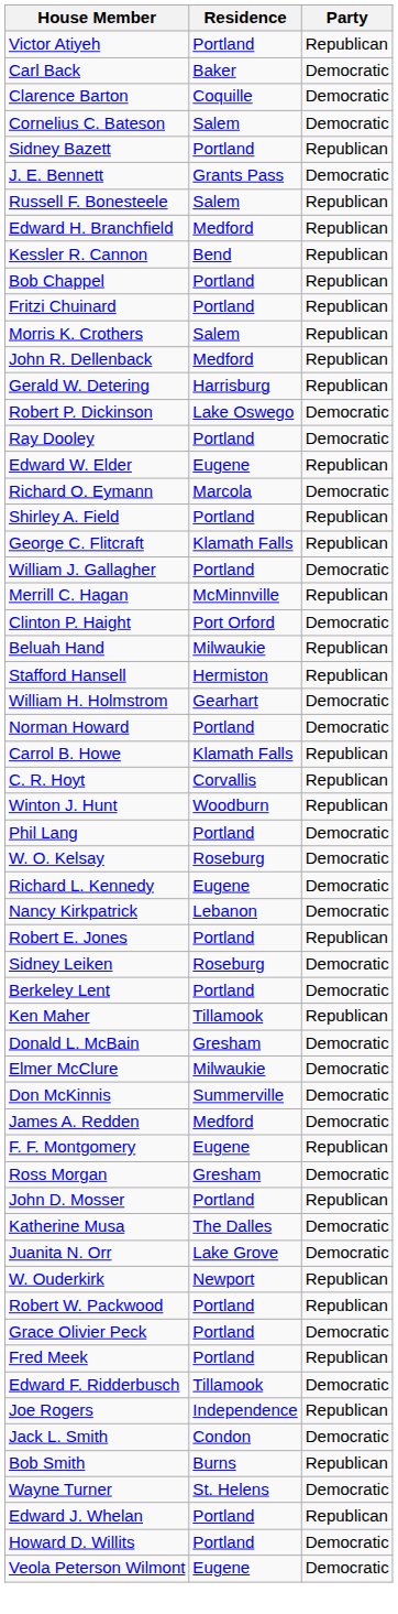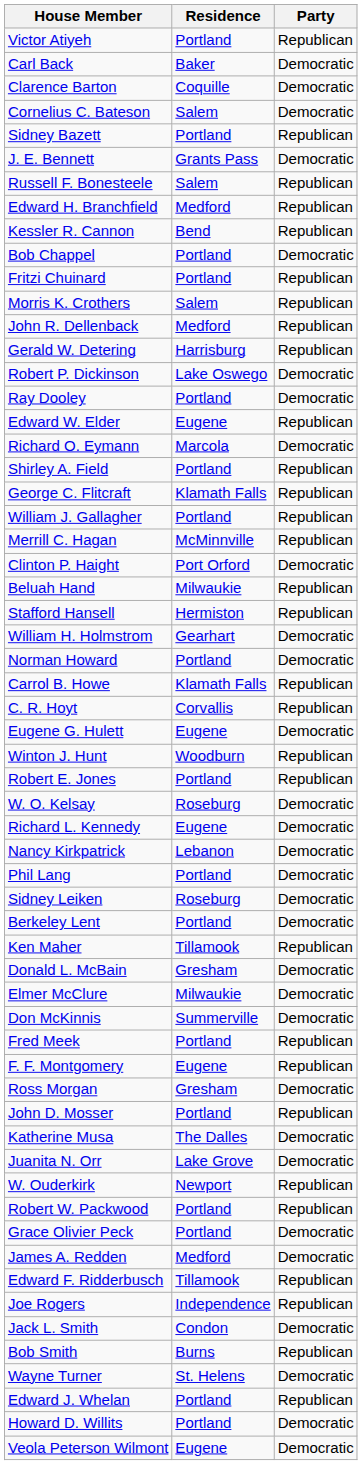Bob Chappel | Party: Republican -> Democratic
William J. Gallagher | Party: Democratic -> Republican
+ row: Eugene G. Hulett | Eugene | Democratic
rows swapped: Robert E. Jones <-> Phil Lang
rows swapped: Fred Meek <-> James A. Redden
Edward F. Ridderbusch | Party: Democratic -> Republican
